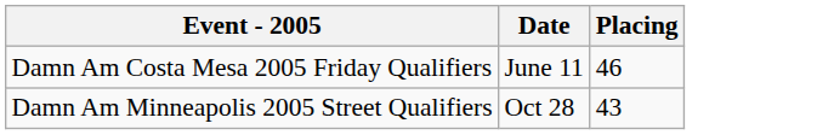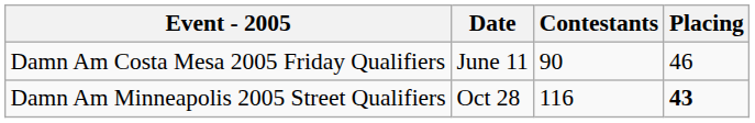+ column: Contestants | 90 | 116
Damn Am Minneapolis 2005 Street Qualifiers | Placing: normal -> bold
